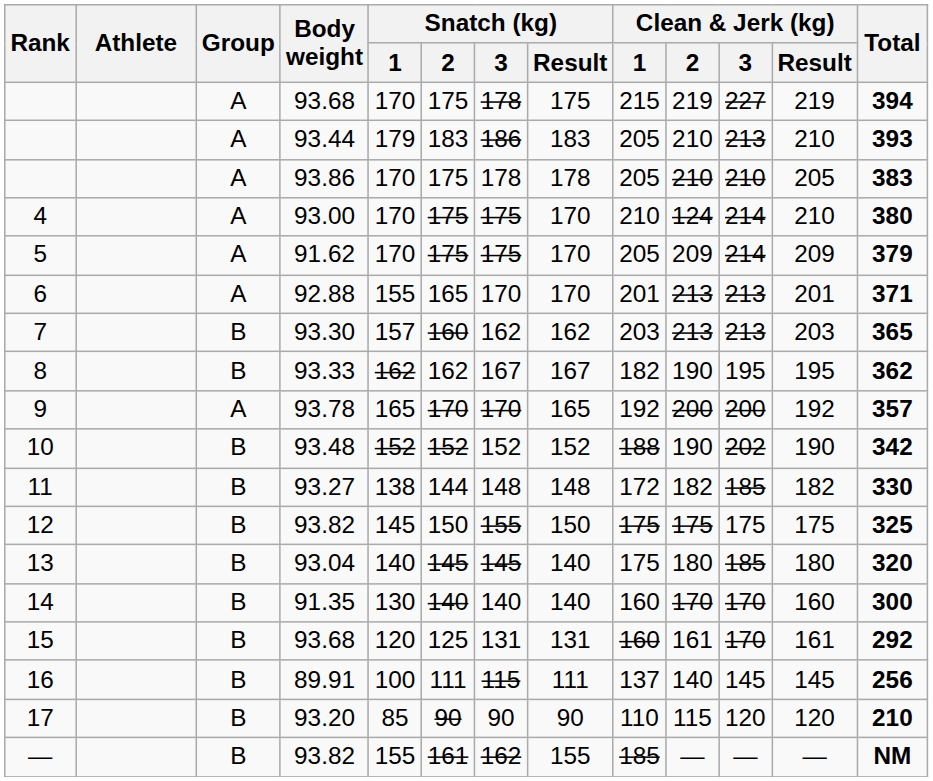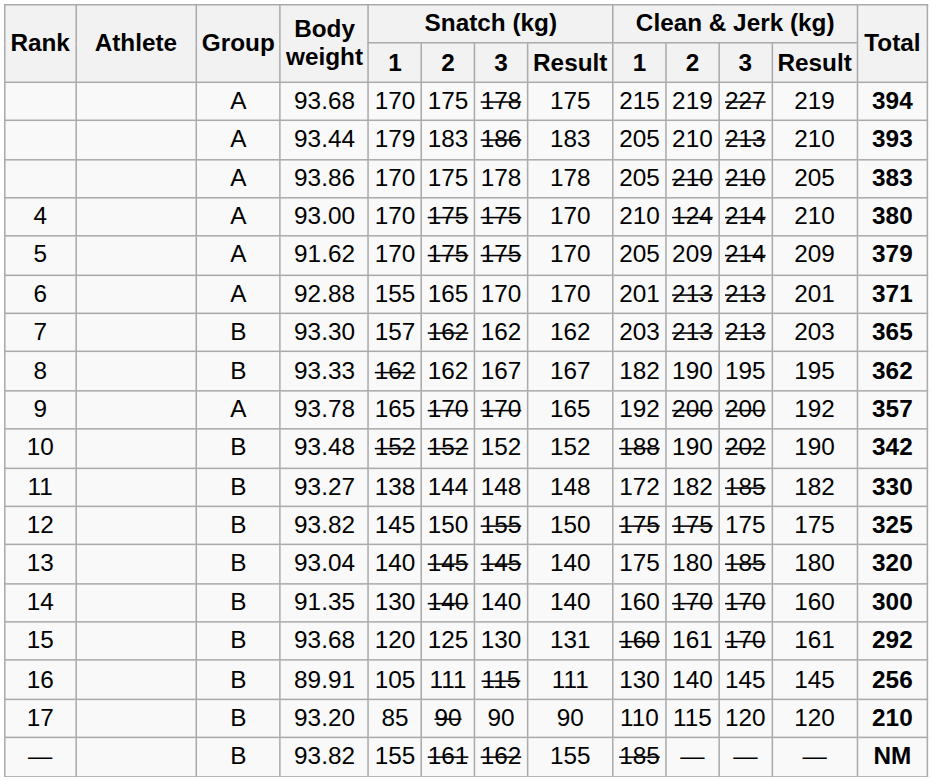7 | Snatch (kg) / 2: 160 -> 162
15 | Snatch (kg) / 3: 131 -> 130
16 | Snatch (kg) / 1: 100 -> 105
16 | Clean & Jerk (kg) / 1: 137 -> 130
